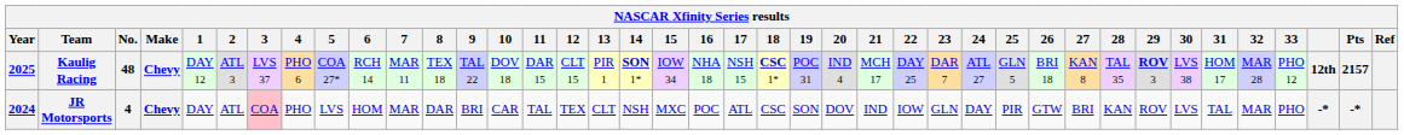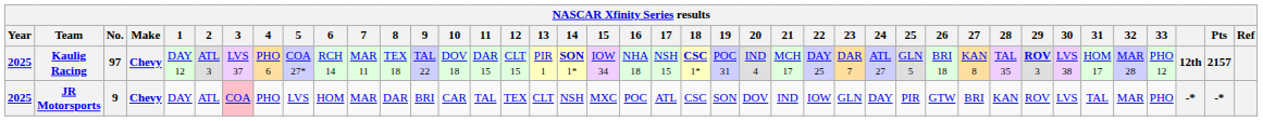Kaulig Racing | No.: 48 -> 97
JR Motorsports | Year: 2024 -> 2025
JR Motorsports | No.: 4 -> 9
